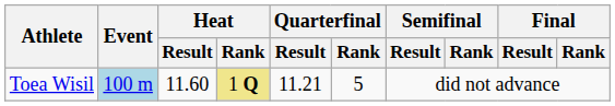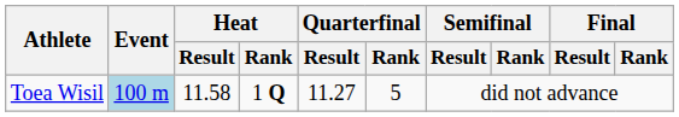Toea Wisil | Heat / Result: 11.60 -> 11.58
Toea Wisil | Heat / Rank: khaki background -> no background
Toea Wisil | Quarterfinal / Result: 11.21 -> 11.27
